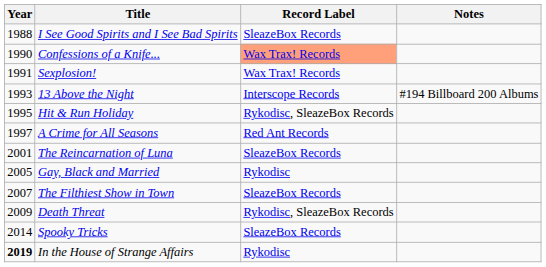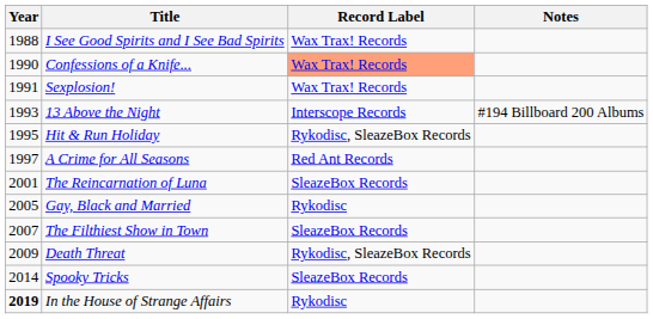I See Good Spirits and I See Bad Spirits | Record Label: SleazeBox Records -> Wax Trax! Records
